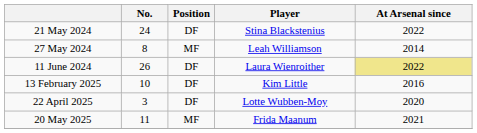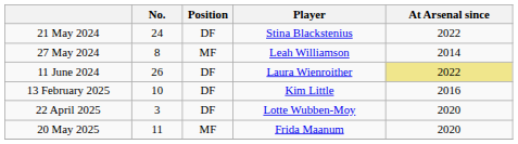20 May 2025 | At Arsenal since: 2021 -> 2020
